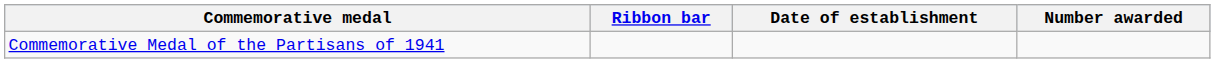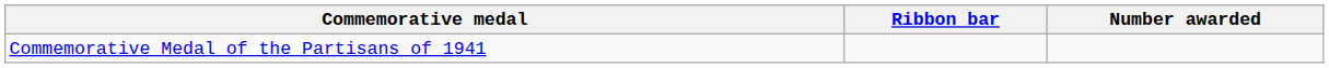- column: Date of establishment
